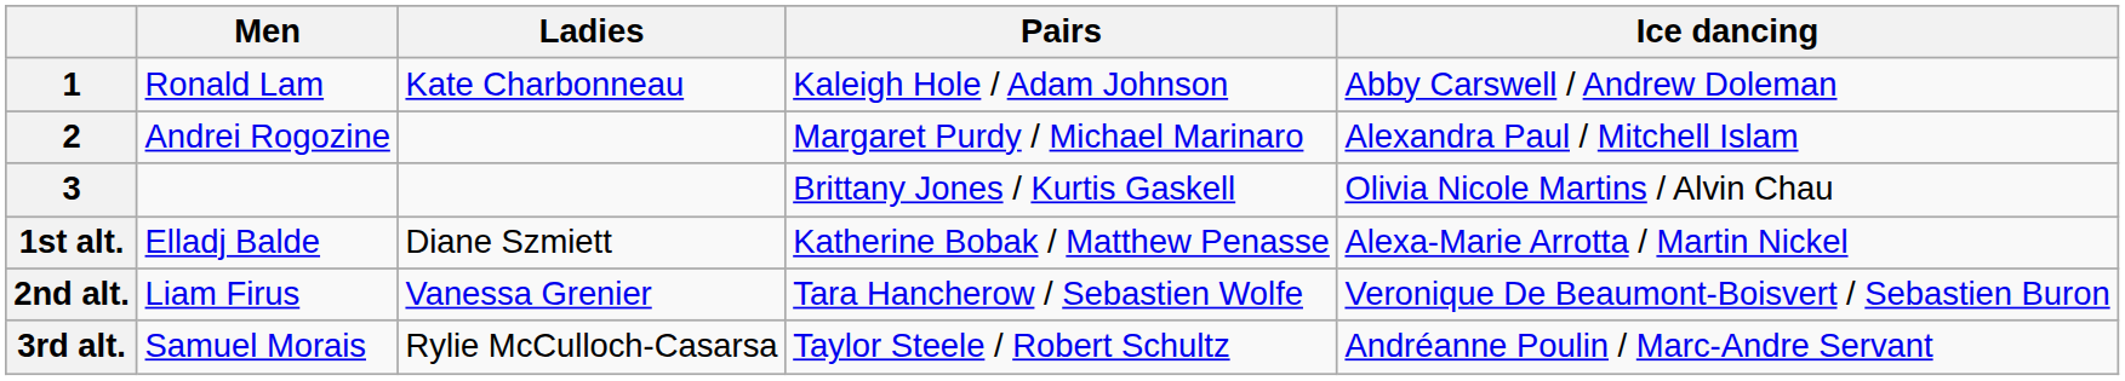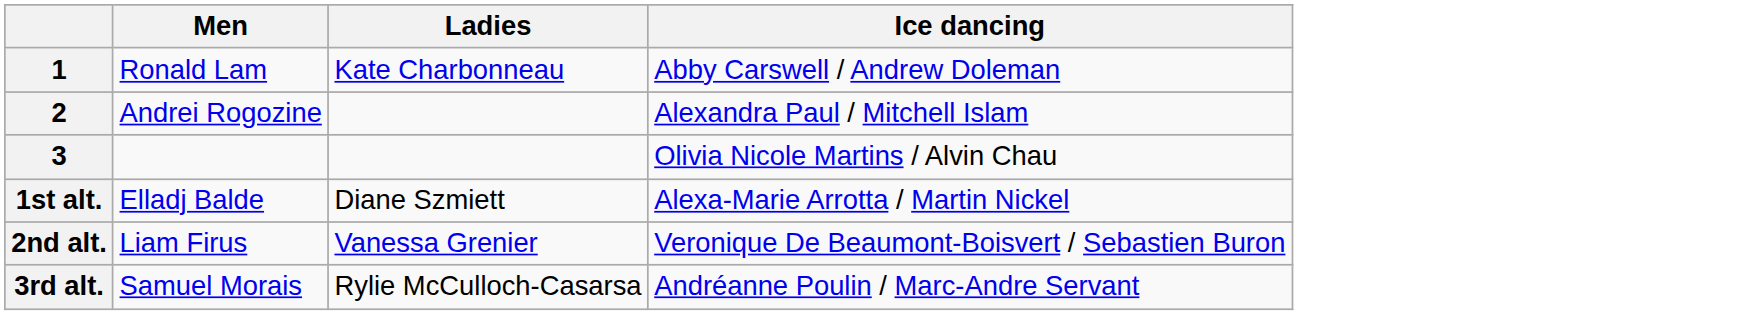- column: Pairs | Kaleigh Hole / Adam Johnson | Margaret Purdy / Michael Marinaro | Brittany Jones / Kurtis Gaskell | Katherine Bobak / Matthew Penasse | Tara Hancherow / Sebastien Wolfe | Taylor Steele / Robert Schultz
